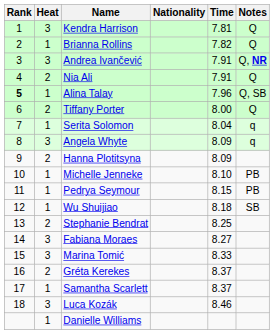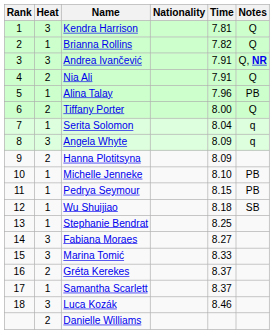Alina Talay | Rank: bold -> normal
Alina Talay | Notes: Q, SB -> PB
Stephanie Bendrat | Heat: 2 -> 1
Danielle Williams | Heat: 1 -> 2
